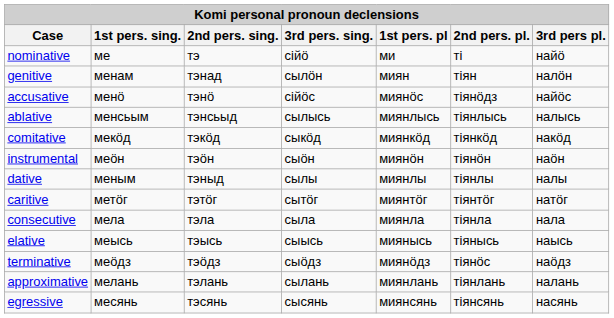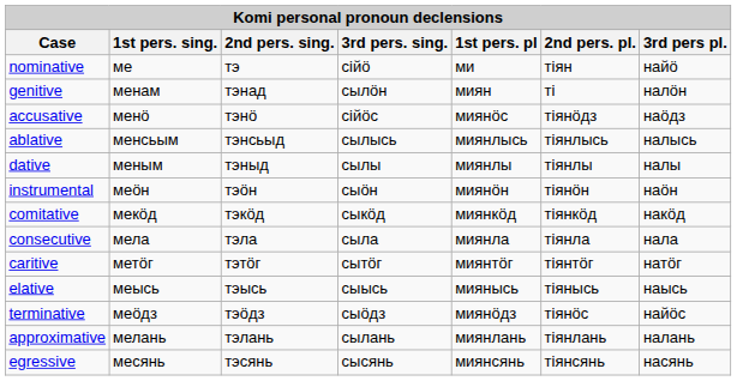nominative | 2nd pers. pl.: ті -> тіян
genitive | 2nd pers. pl.: тіян -> ті
accusative | 3rd pers pl.: найӧс -> наӧдз
rows swapped: dative <-> comitative
rows swapped: caritive <-> consecutive
terminative | 3rd pers pl.: наӧдз -> найӧс
